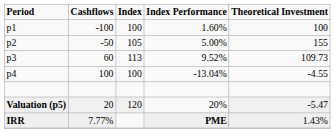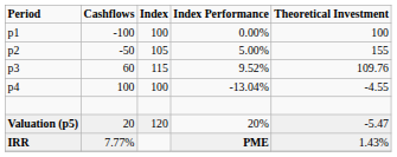p1 | Index Performance: 1.60% -> 0.00%
p3 | Index: 113 -> 115
p3 | Theoretical Investment: 109.73 -> 109.76
